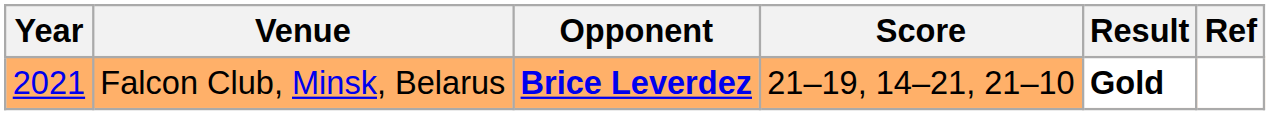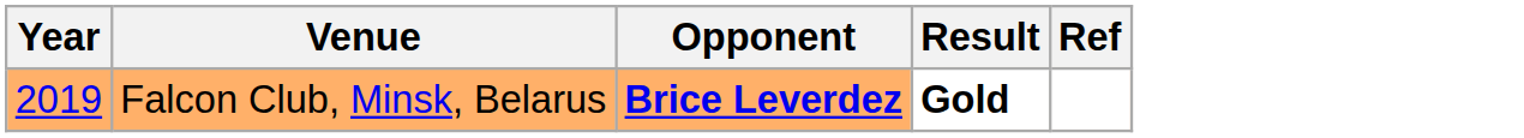- column: Score | 21–19, 14–21, 21–10
Falcon Club, Minsk, Belarus | Year: 2021 -> 2019
